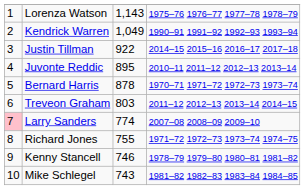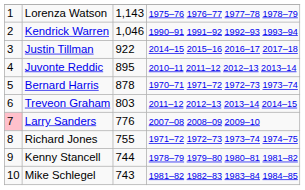Kendrick Warren | column 3: 1,049 -> 1,046
Larry Sanders | column 3: 774 -> 776
Kenny Stancell | column 3: 746 -> 744
